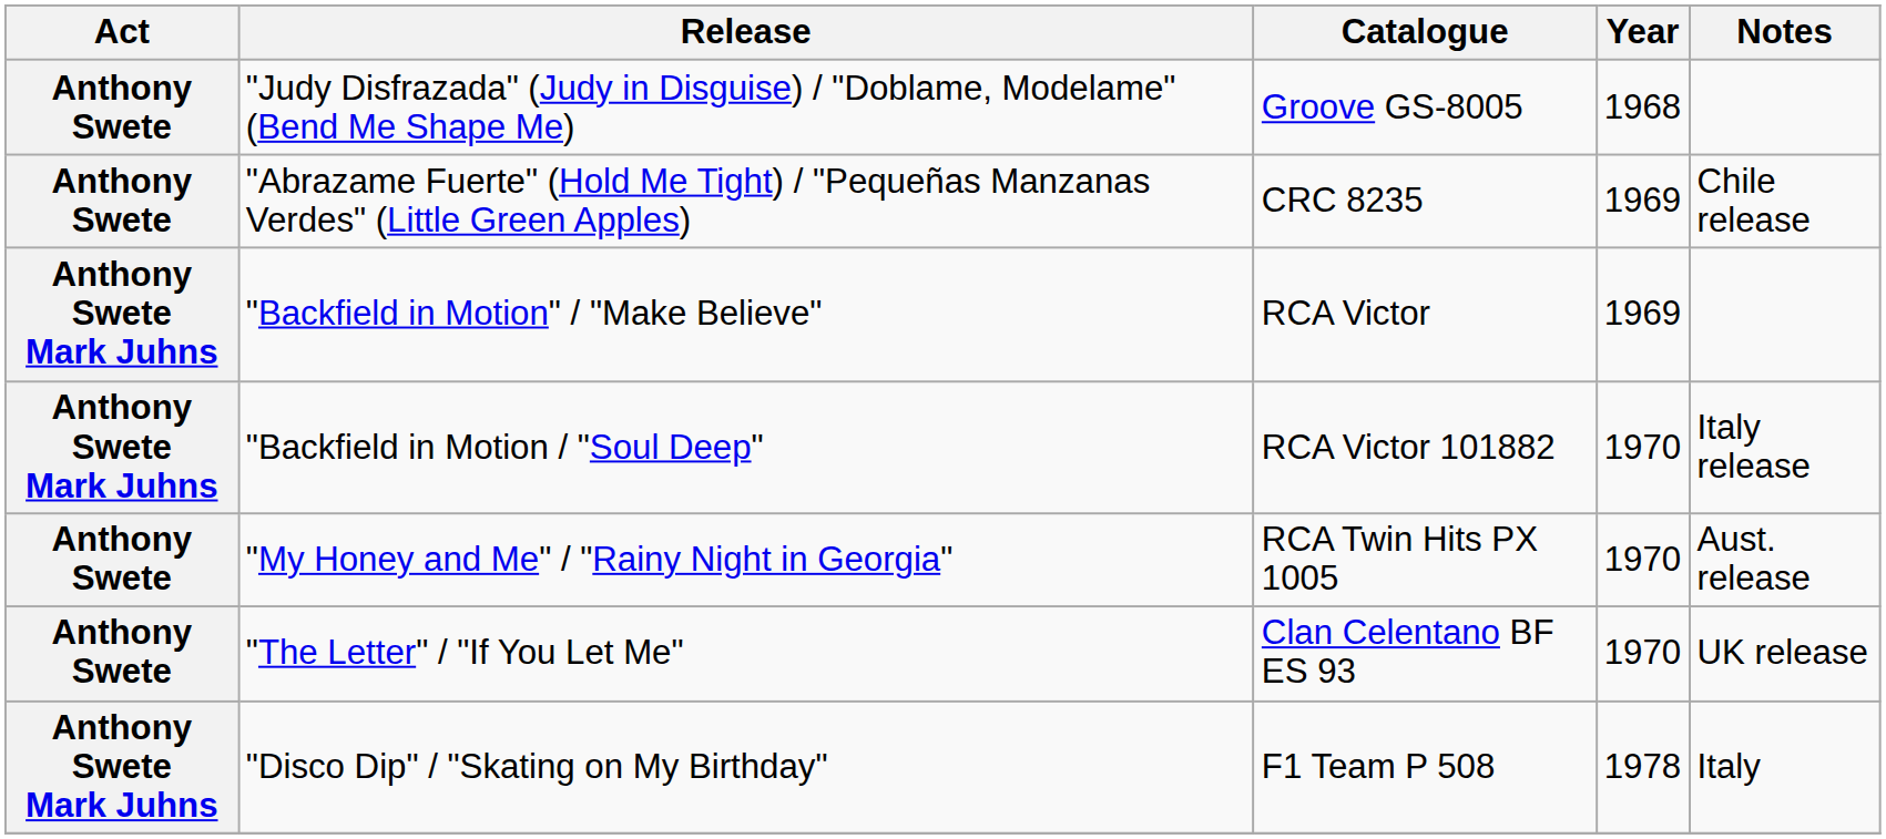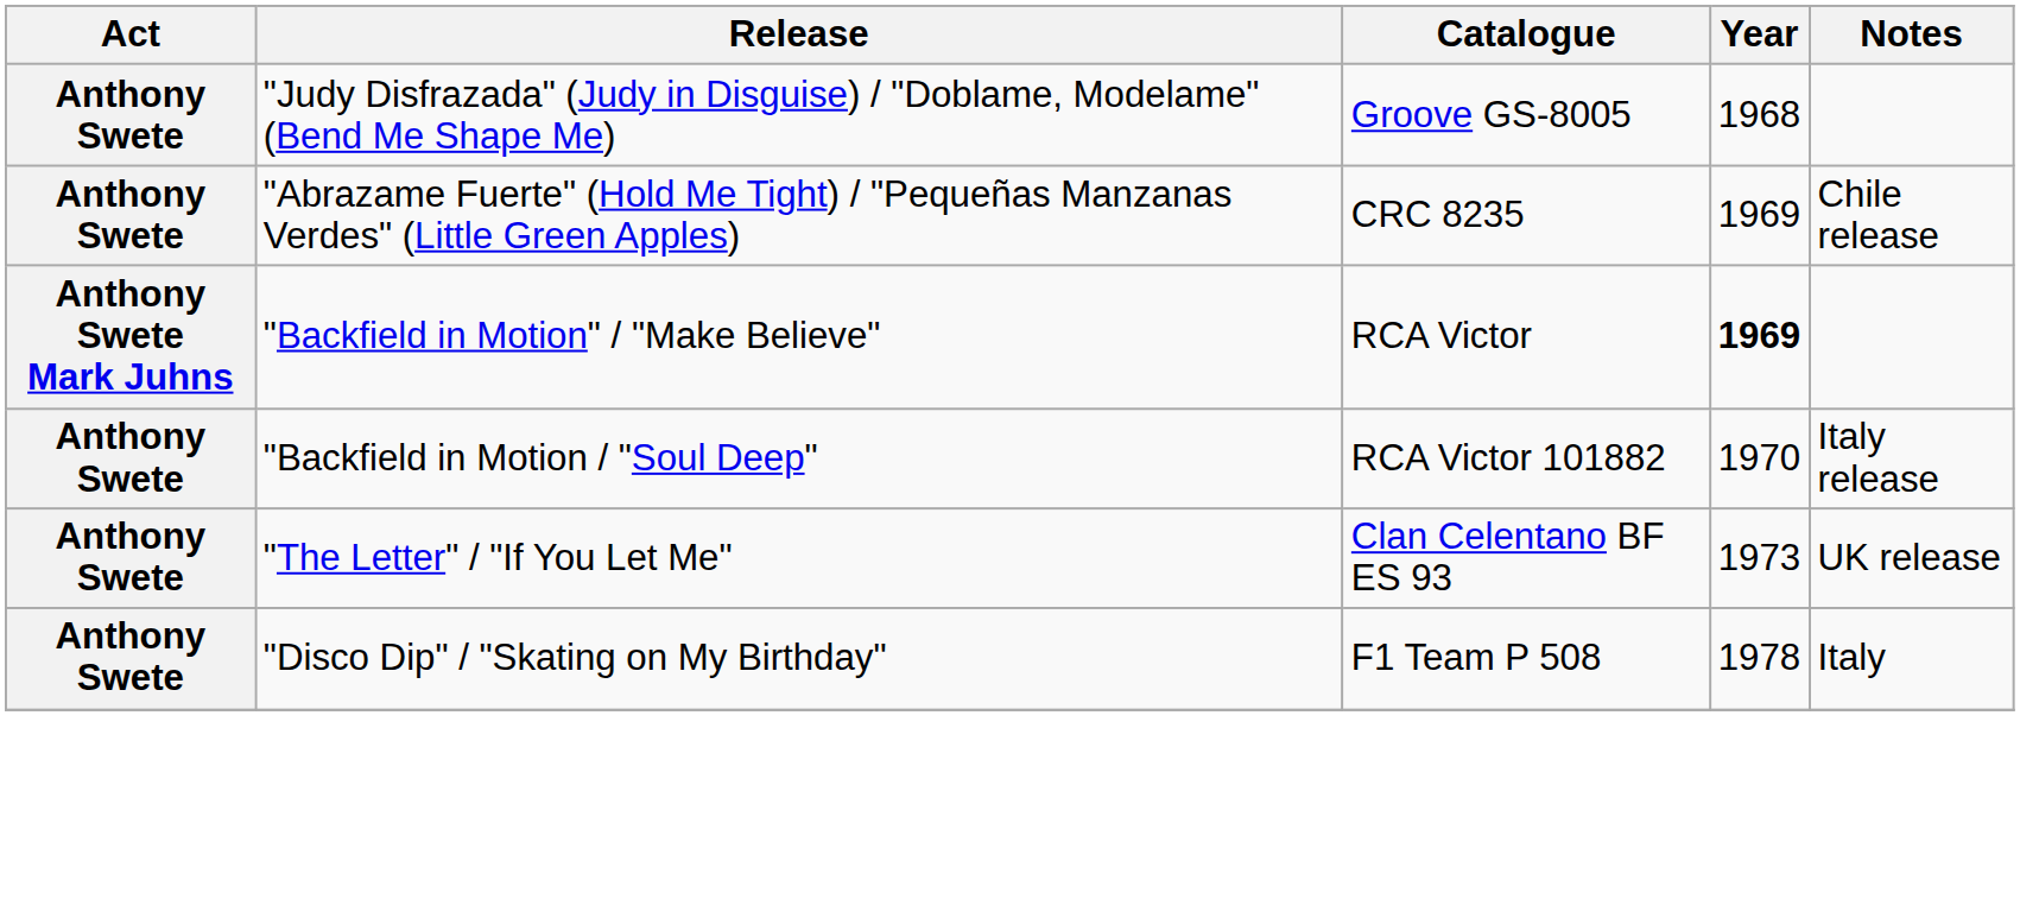"Backfield in Motion" / "Make Believe" | Year: normal -> bold
"Backfield in Motion / "Soul Deep" | Act: Anthony Swete Mark Juhns -> Anthony Swete
- row: Anthony Swete | "My Honey and Me" / "Rainy Night in Georgia" | RCA Twin Hits PX 1005 | 1970 | Aust. release
"The Letter" / "If You Let Me" | Year: 1970 -> 1973
"Disco Dip" / "Skating on My Birthday" | Act: Anthony Swete Mark Juhns -> Anthony Swete
